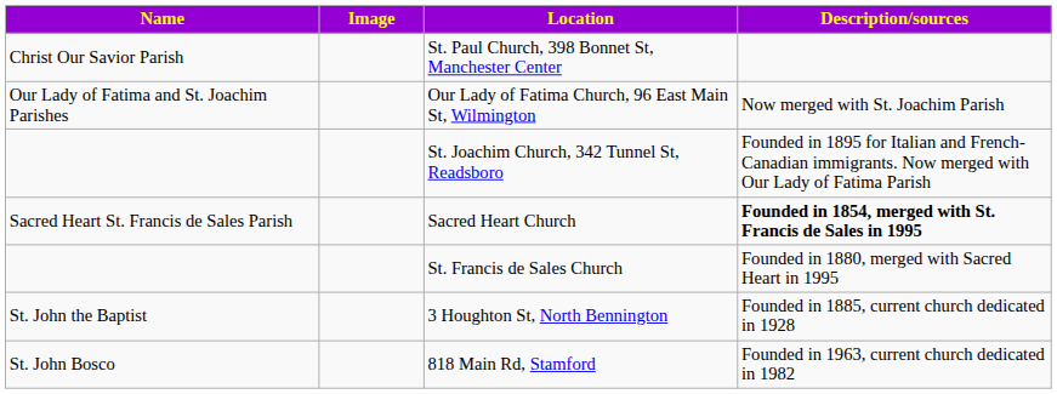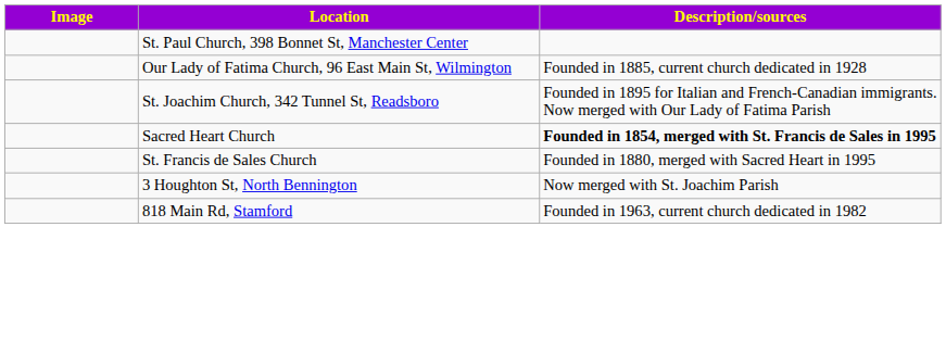- column: Name | Christ Our Savior Parish | Our Lady of Fatima and St. Joachim Parishes | Sacred Heart St. Francis de Sales Parish | St. John the Baptist | St. John Bosco
Our Lady of Fatima Church, 96 East Main St, Wilmington | Description/sources: Now merged with St. Joachim Parish -> Founded in 1885, current church dedicated in 1928
3 Houghton St, North Bennington | Description/sources: Founded in 1885, current church dedicated in 1928 -> Now merged with St. Joachim Parish
